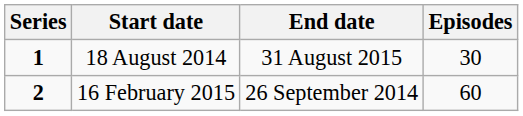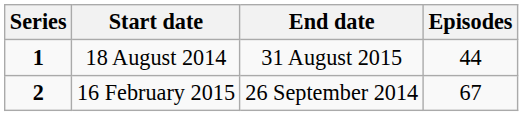18 August 2014 | Episodes: 30 -> 44
16 February 2015 | Episodes: 60 -> 67
